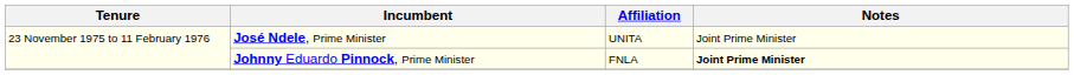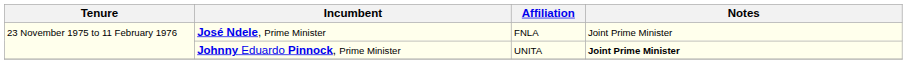José Ndele, Prime Minister | Affiliation: UNITA -> FNLA
Johnny Eduardo Pinnock, Prime Minister | Affiliation: FNLA -> UNITA
